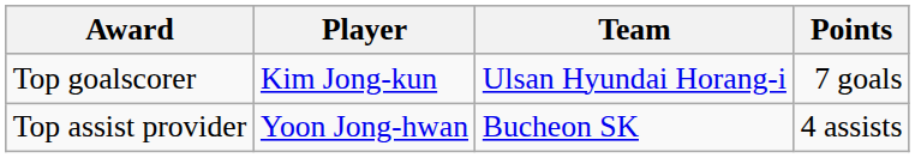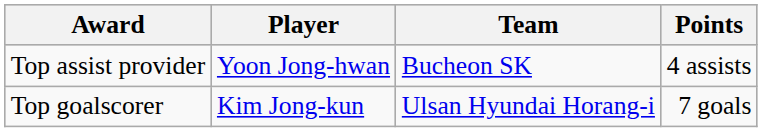rows swapped: Top goalscorer <-> Top assist provider
